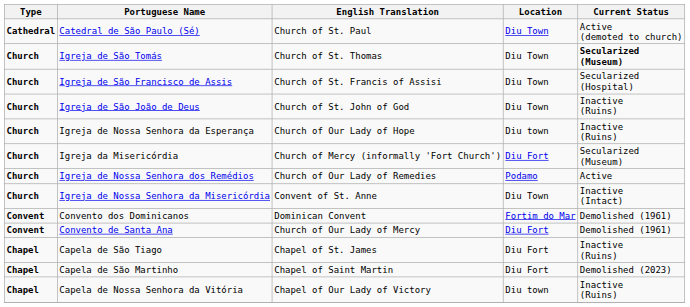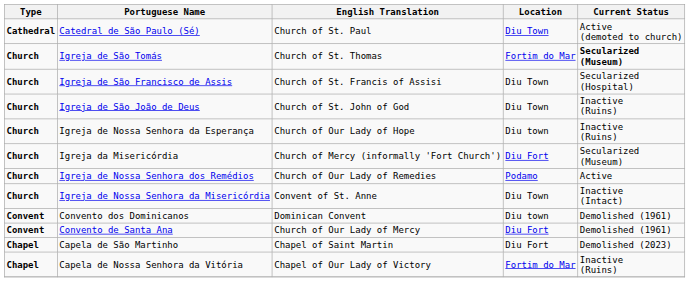Igreja de São Tomás | Location: Diu Town -> Fortim do Mar
Convento dos Dominicanos | Location: Fortim do Mar -> Diu town
- row: Chapel | Capela de São Tiago | Chapel of St. James | Diu Fort | Inactive (Ruins)
Capela de Nossa Senhora da Vitória | Location: Diu town -> Fortim do Mar
